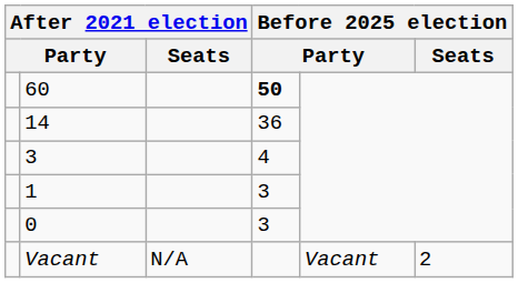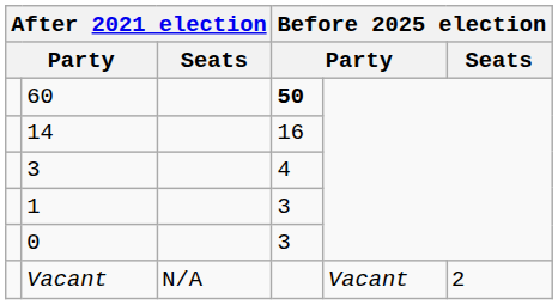14 | column 4: 36 -> 16
